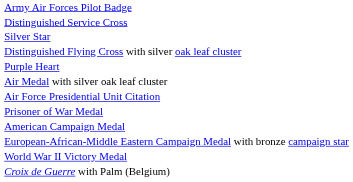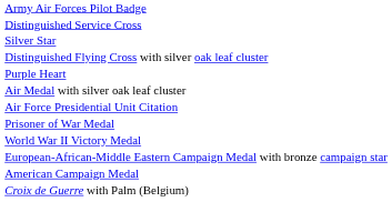rows swapped: American Campaign Medal <-> World War II Victory Medal
